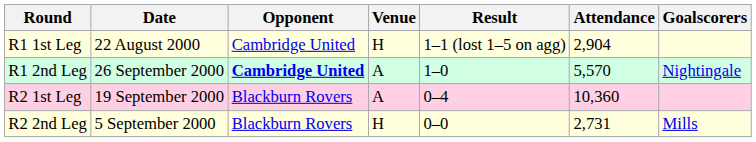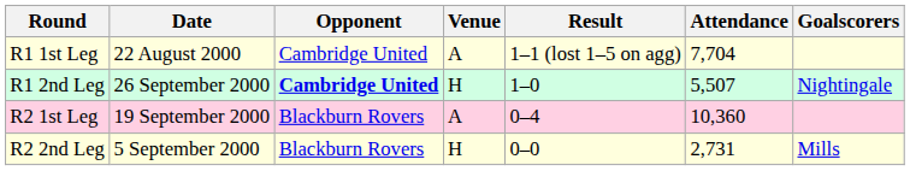R1 1st Leg | Venue: H -> A
R1 1st Leg | Attendance: 2,904 -> 7,704
R1 2nd Leg | Venue: A -> H
R1 2nd Leg | Attendance: 5,570 -> 5,507
